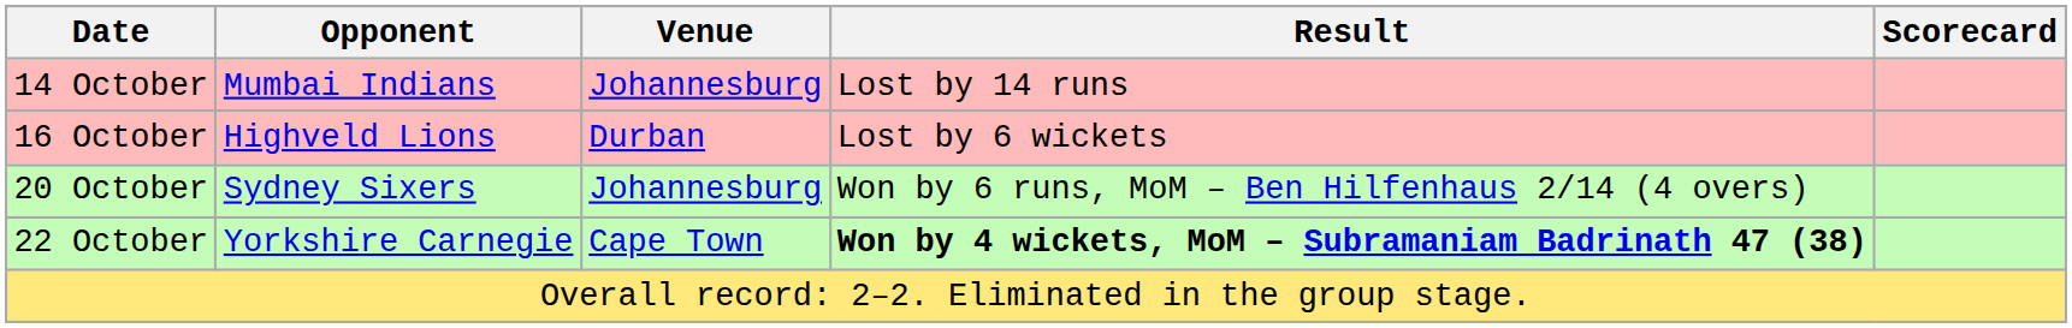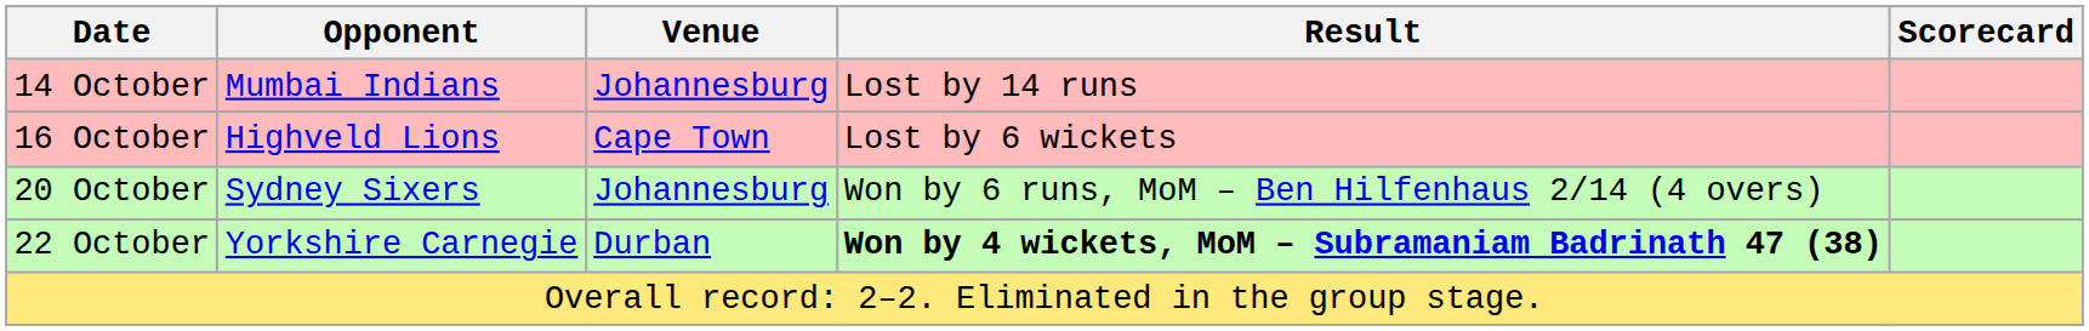16 October | Venue: Durban -> Cape Town
22 October | Venue: Cape Town -> Durban
